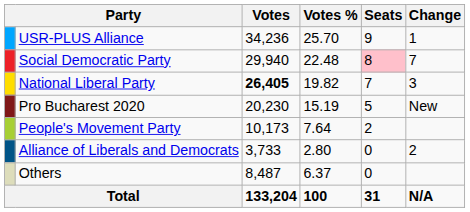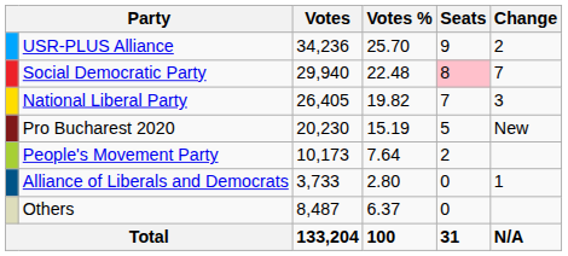USR-PLUS Alliance | Change: 1 -> 2
National Liberal Party | Votes: bold -> normal
Alliance of Liberals and Democrats | Change: 2 -> 1
